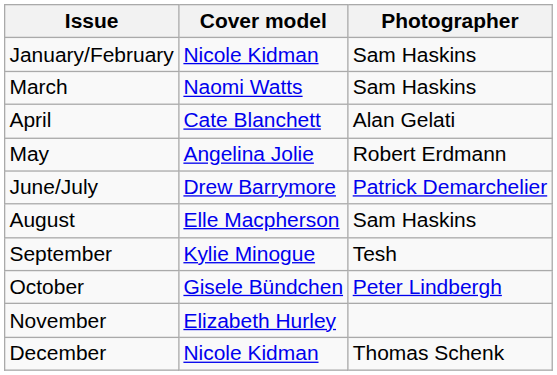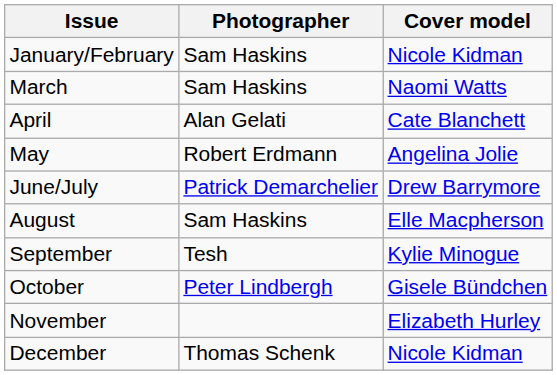columns swapped: Cover model <-> Photographer
